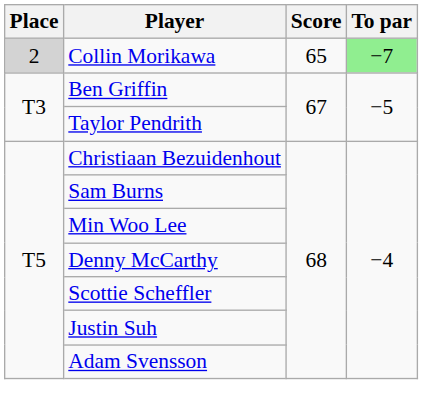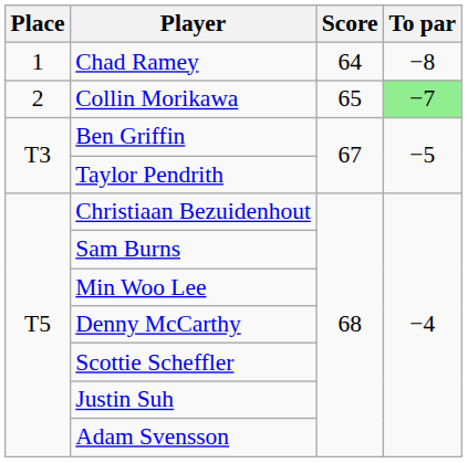+ row: 1 | Chad Ramey | 64 | −8
Collin Morikawa | Place: lightgrey background -> no background
